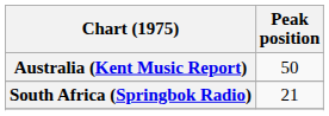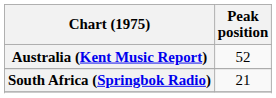Australia (Kent Music Report) | Peak position: 50 -> 52
